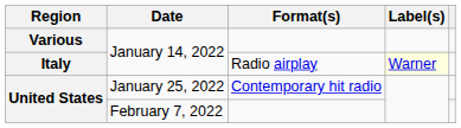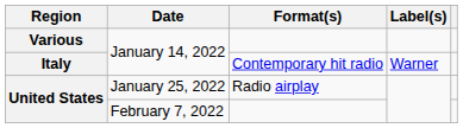Italy | Format(s): Radio airplay -> Contemporary hit radio
Italy | Label(s): lightyellow background -> no background
United States / January 25, 2022 | Format(s): Contemporary hit radio -> Radio airplay
